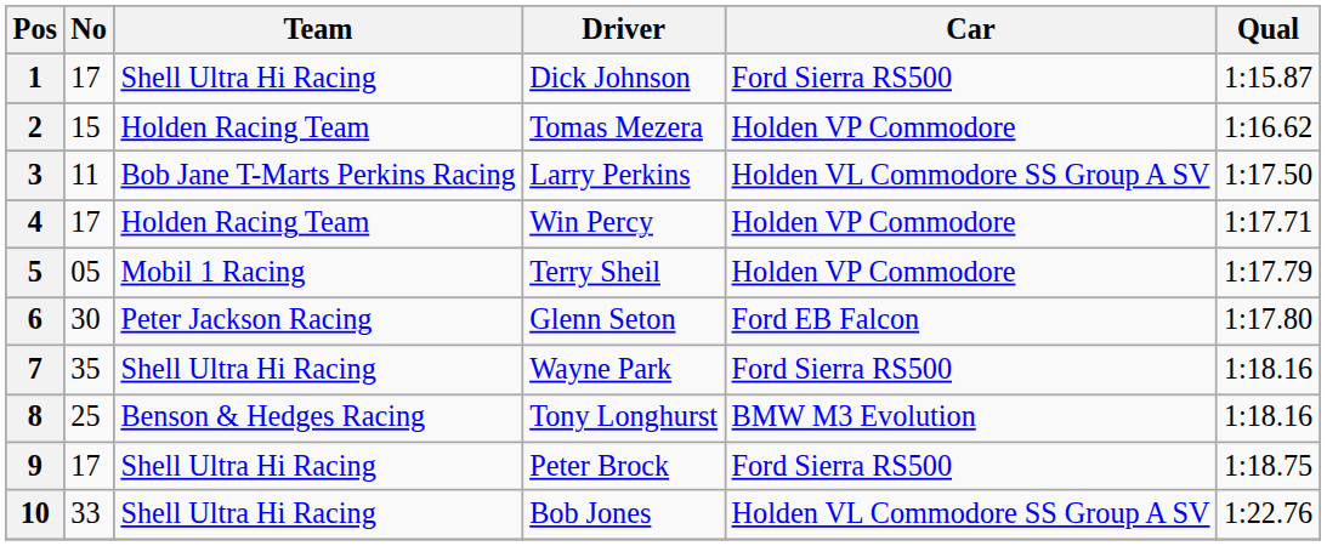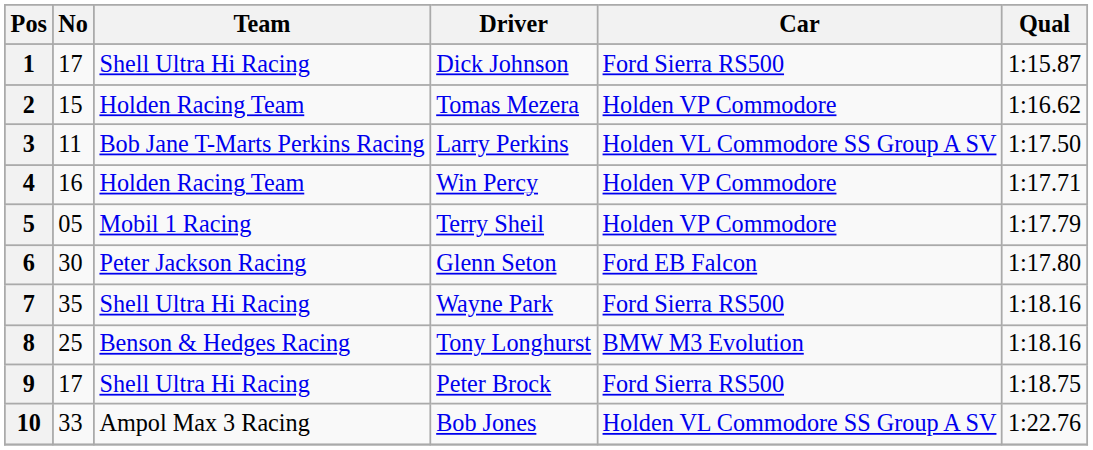4 | No: 17 -> 16
10 | Team: Shell Ultra Hi Racing -> Ampol Max 3 Racing
